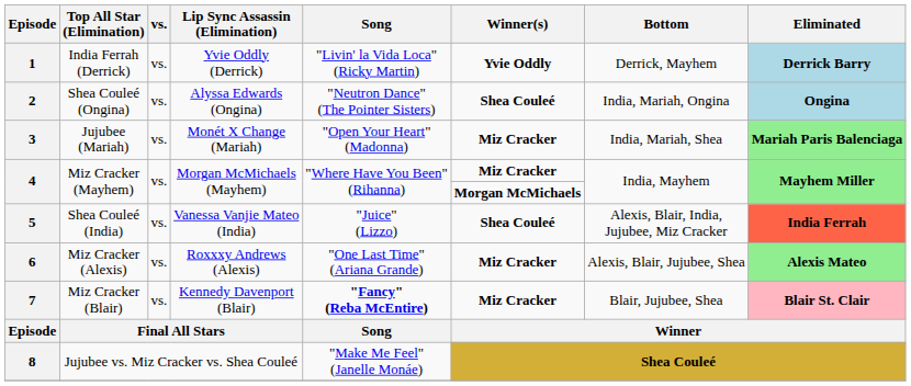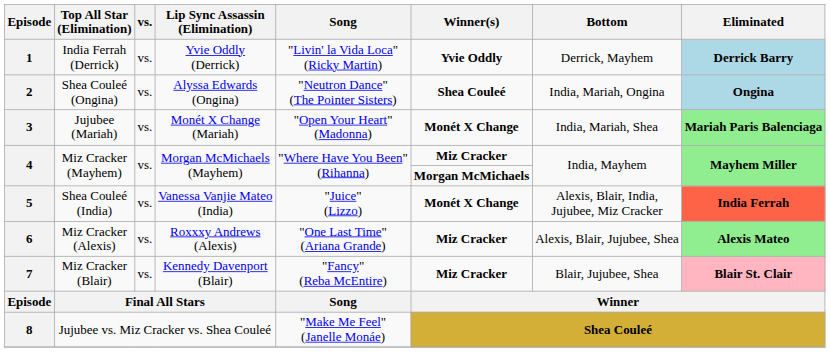3 | Winner(s): Miz Cracker -> Monét X Change
5 | Winner(s): Shea Couleé -> Monét X Change
7 | Song: bold -> normal
